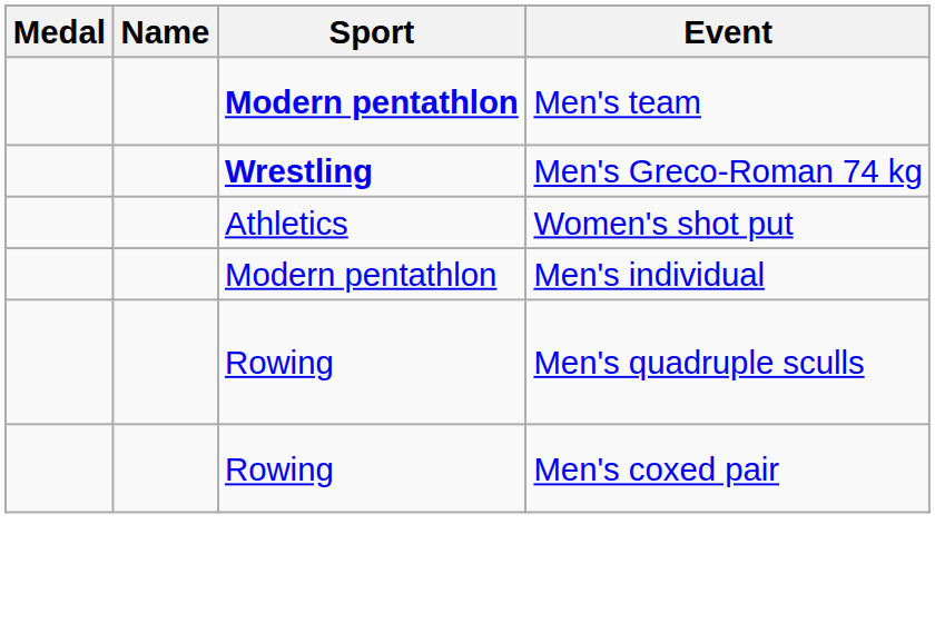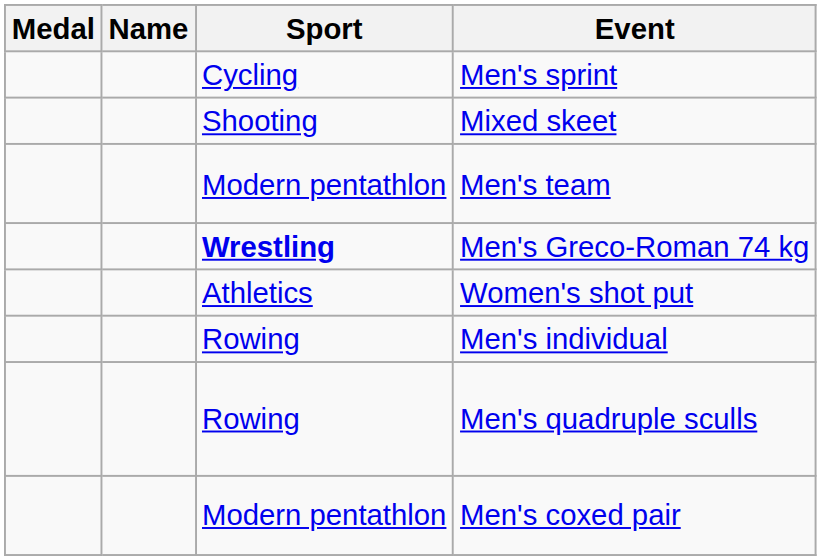+ row: Cycling | Men's sprint
+ row: Shooting | Mixed skeet
Men's team | Sport: bold -> normal
Men's individual | Sport: Modern pentathlon -> Rowing
Men's coxed pair | Sport: Rowing -> Modern pentathlon
